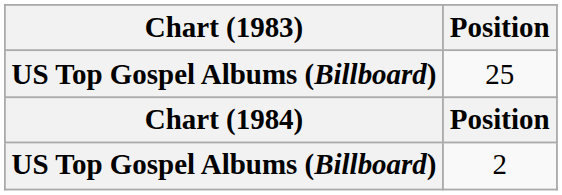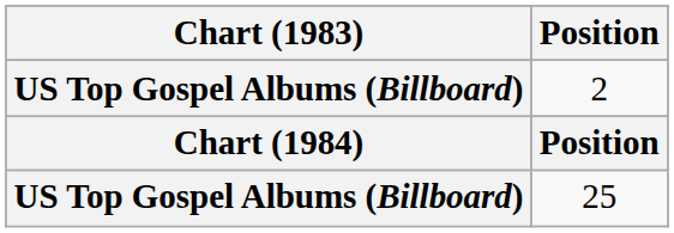rows swapped: 2 <-> 25
